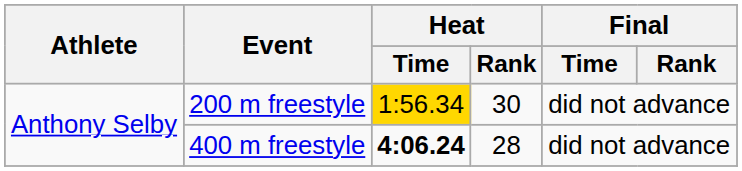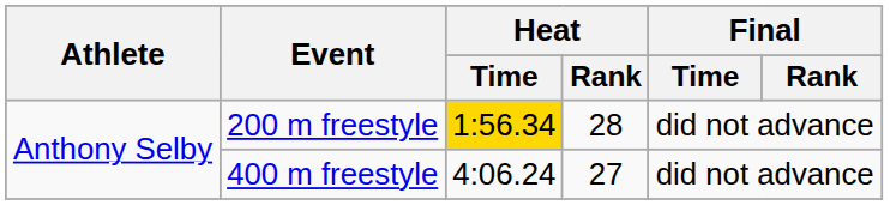200 m freestyle | Heat / Rank: 30 -> 28
400 m freestyle | Heat / Time: bold -> normal
400 m freestyle | Heat / Rank: 28 -> 27
